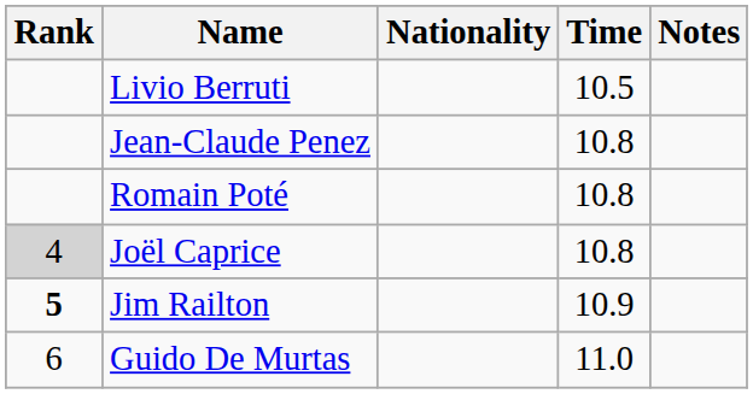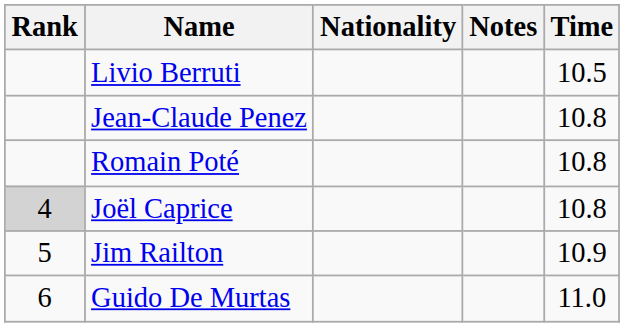columns swapped: Time <-> Notes
Jim Railton | Rank: bold -> normal
